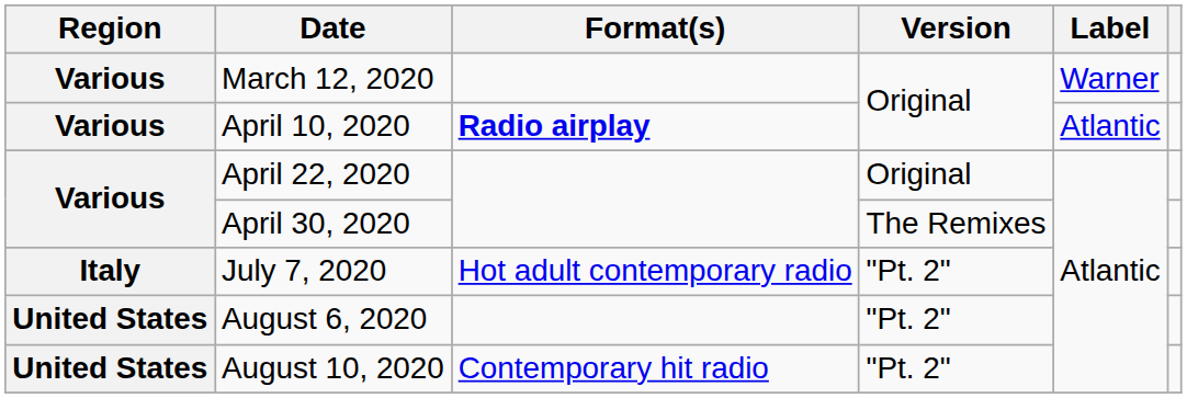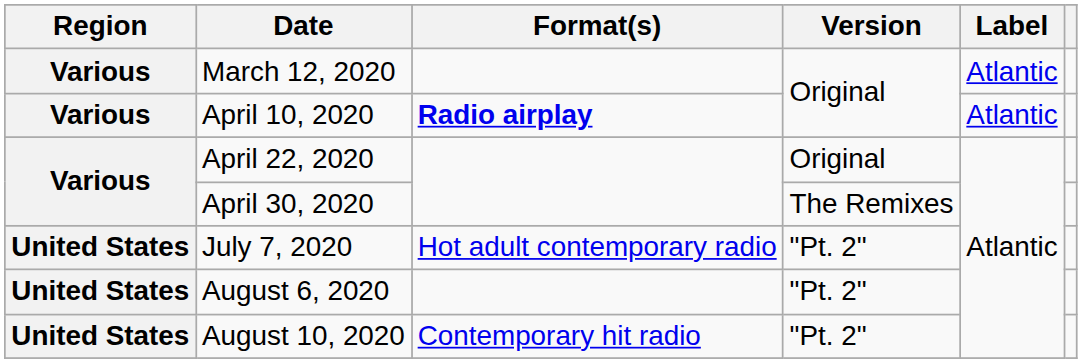March 12, 2020 | Label: Warner -> Atlantic
July 7, 2020 | Region: Italy -> United States
